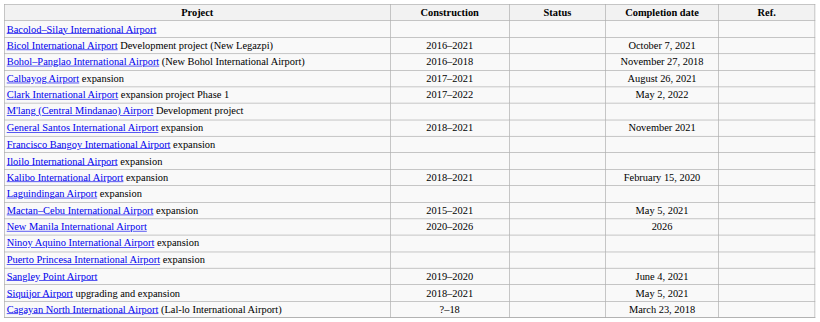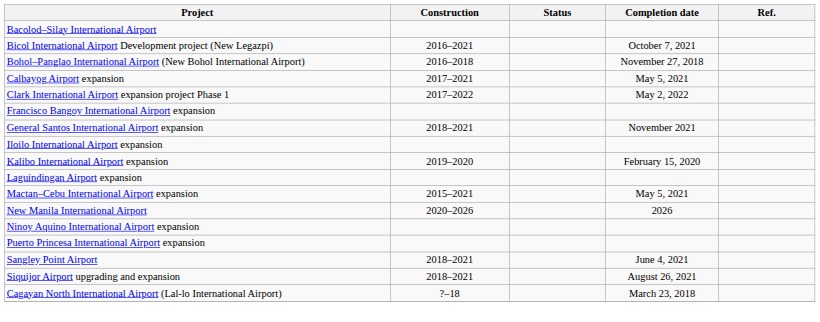Calbayog Airport expansion | Completion date: August 26, 2021 -> May 5, 2021
- row: M'lang (Central Mindanao) Airport Development project
rows swapped: Francisco Bangoy International Airport expansion <-> General Santos International Airport expansion
Kalibo International Airport expansion | Construction: 2018–2021 -> 2019–2020
Sangley Point Airport | Construction: 2019–2020 -> 2018–2021
Siquijor Airport upgrading and expansion | Completion date: May 5, 2021 -> August 26, 2021
